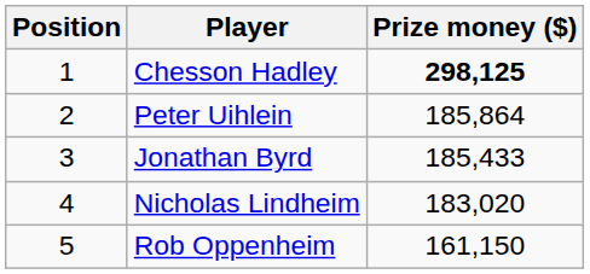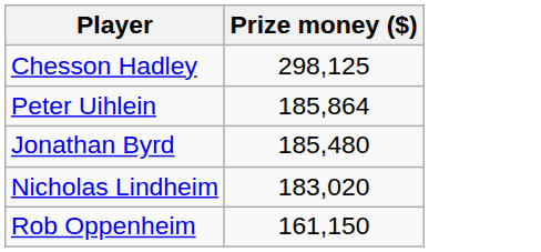- column: Position | 1 | 2 | 3 | 4 | 5
Chesson Hadley | Prize money ($): bold -> normal
Jonathan Byrd | Prize money ($): 185,433 -> 185,480
